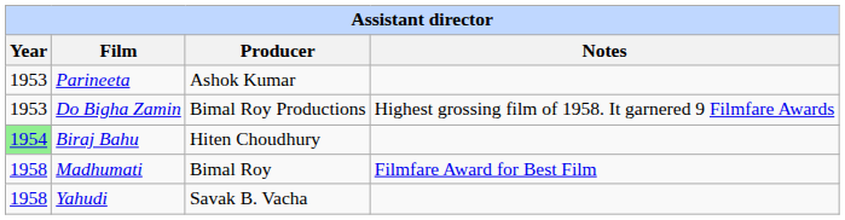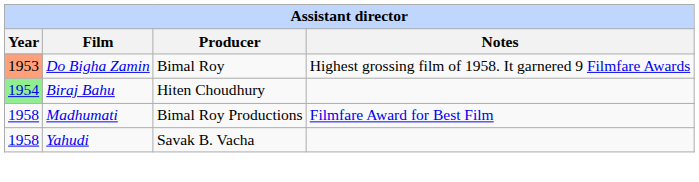- row: 1953 | Parineeta | Ashok Kumar
Do Bigha Zamin | Year: no background -> lightsalmon background
Do Bigha Zamin | Producer: Bimal Roy Productions -> Bimal Roy
Madhumati | Producer: Bimal Roy -> Bimal Roy Productions
